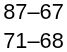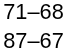rows swapped: 71–68 <-> 87–67
